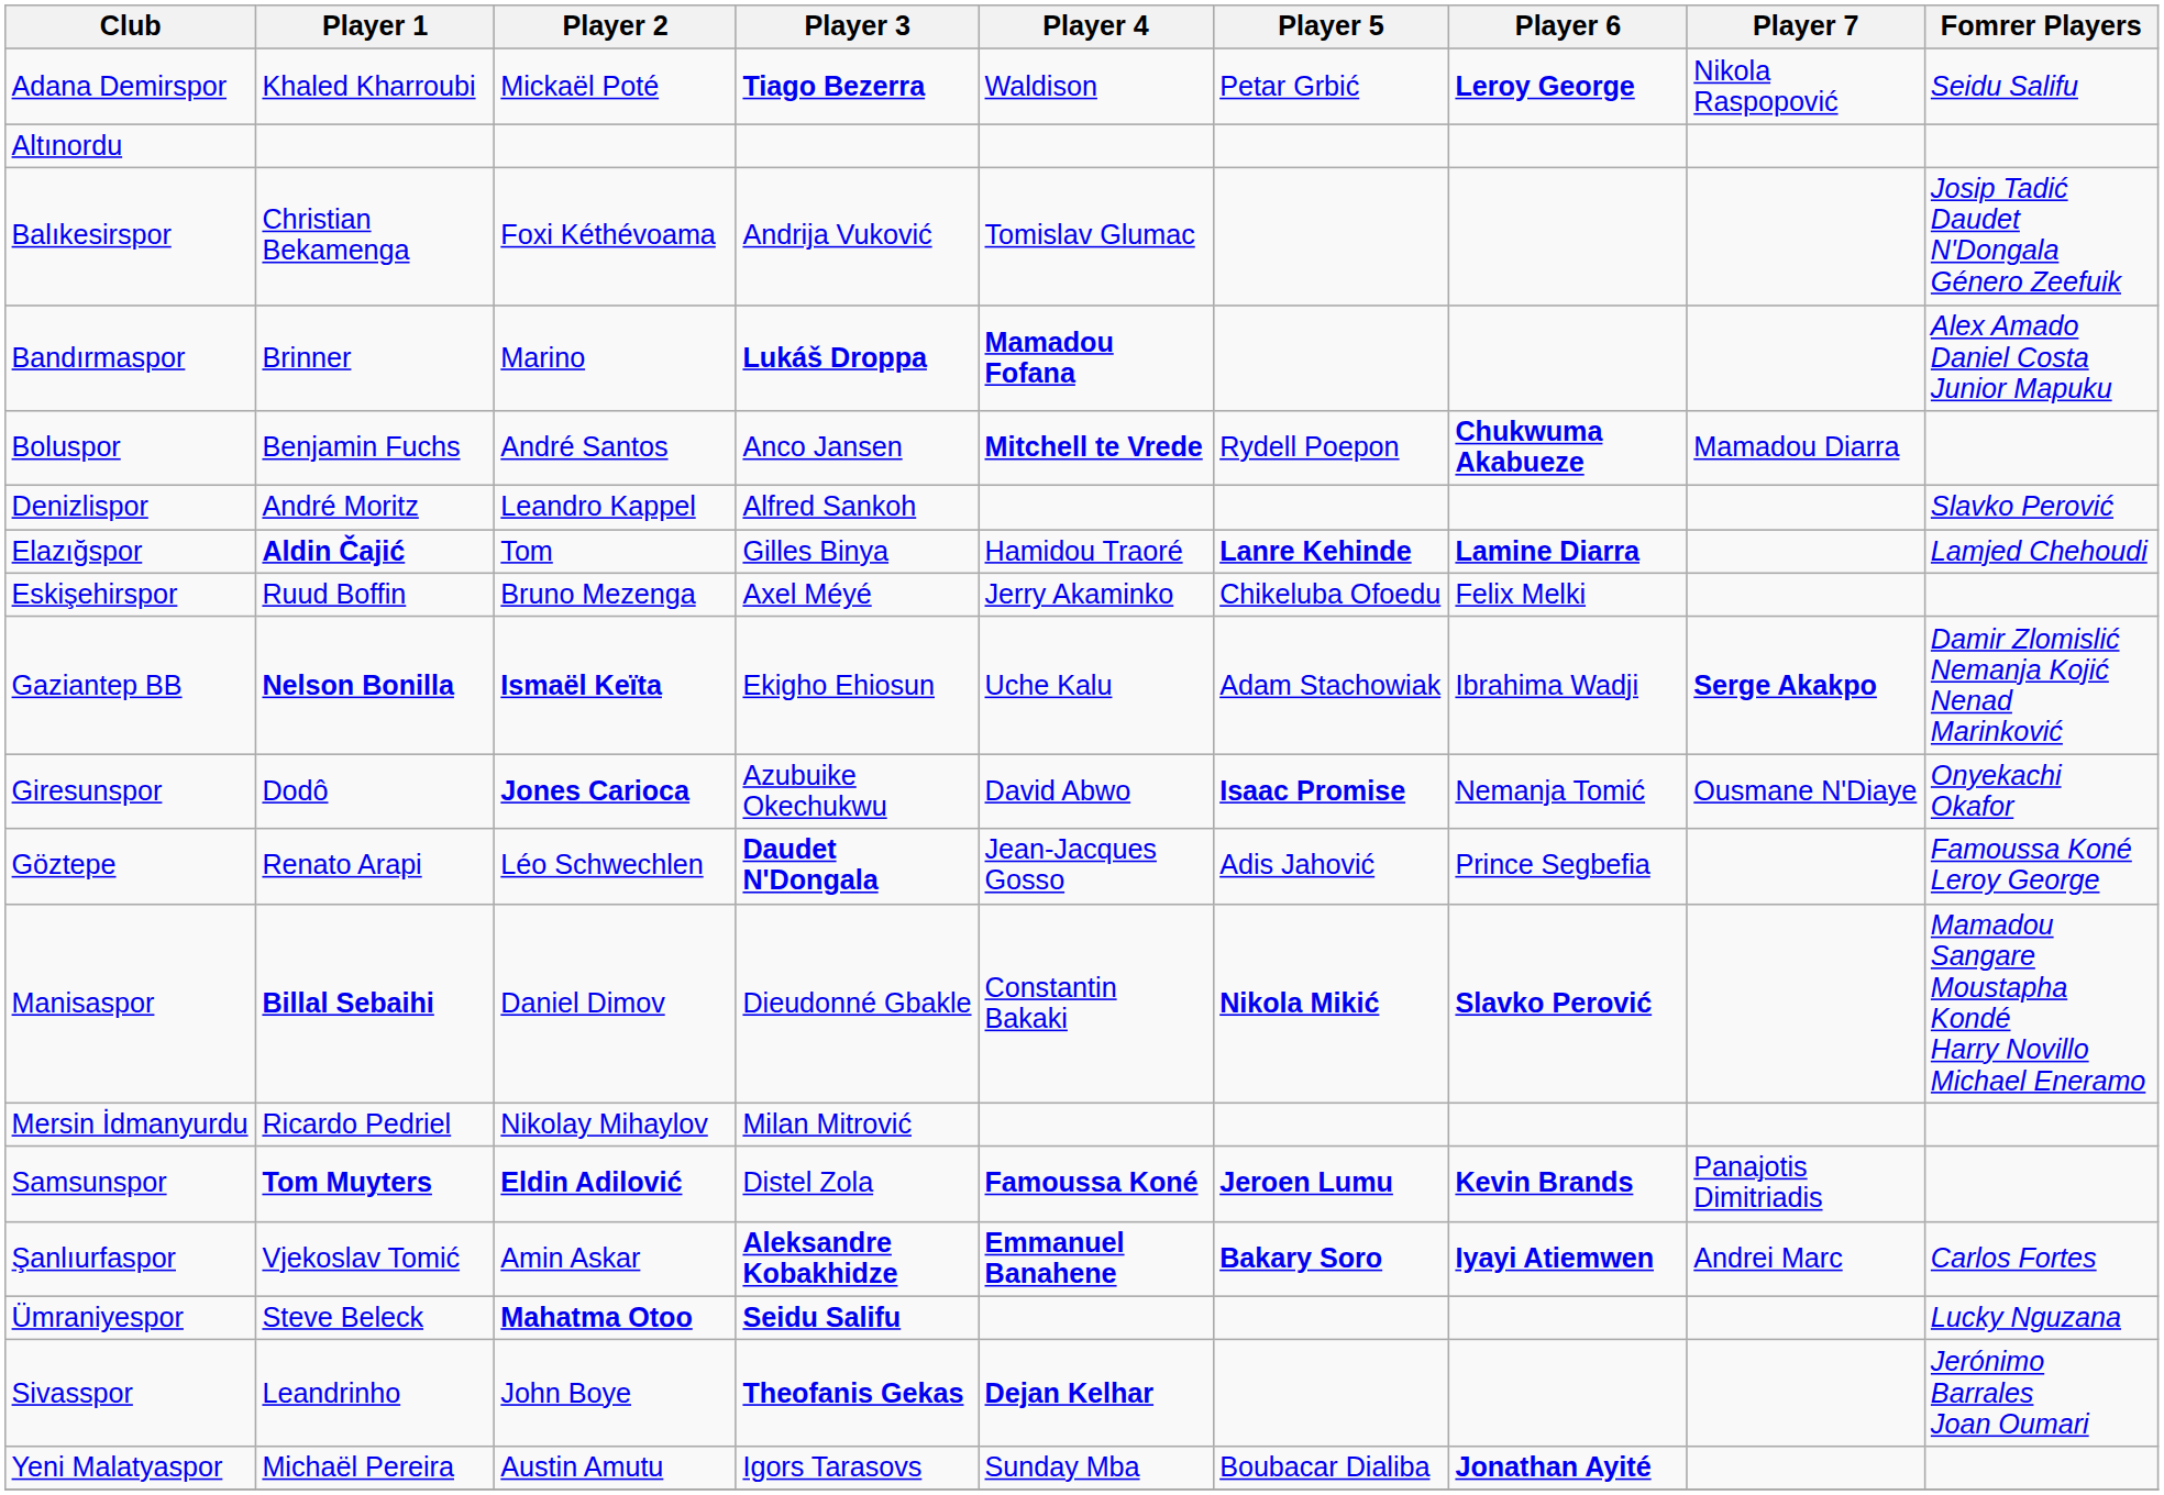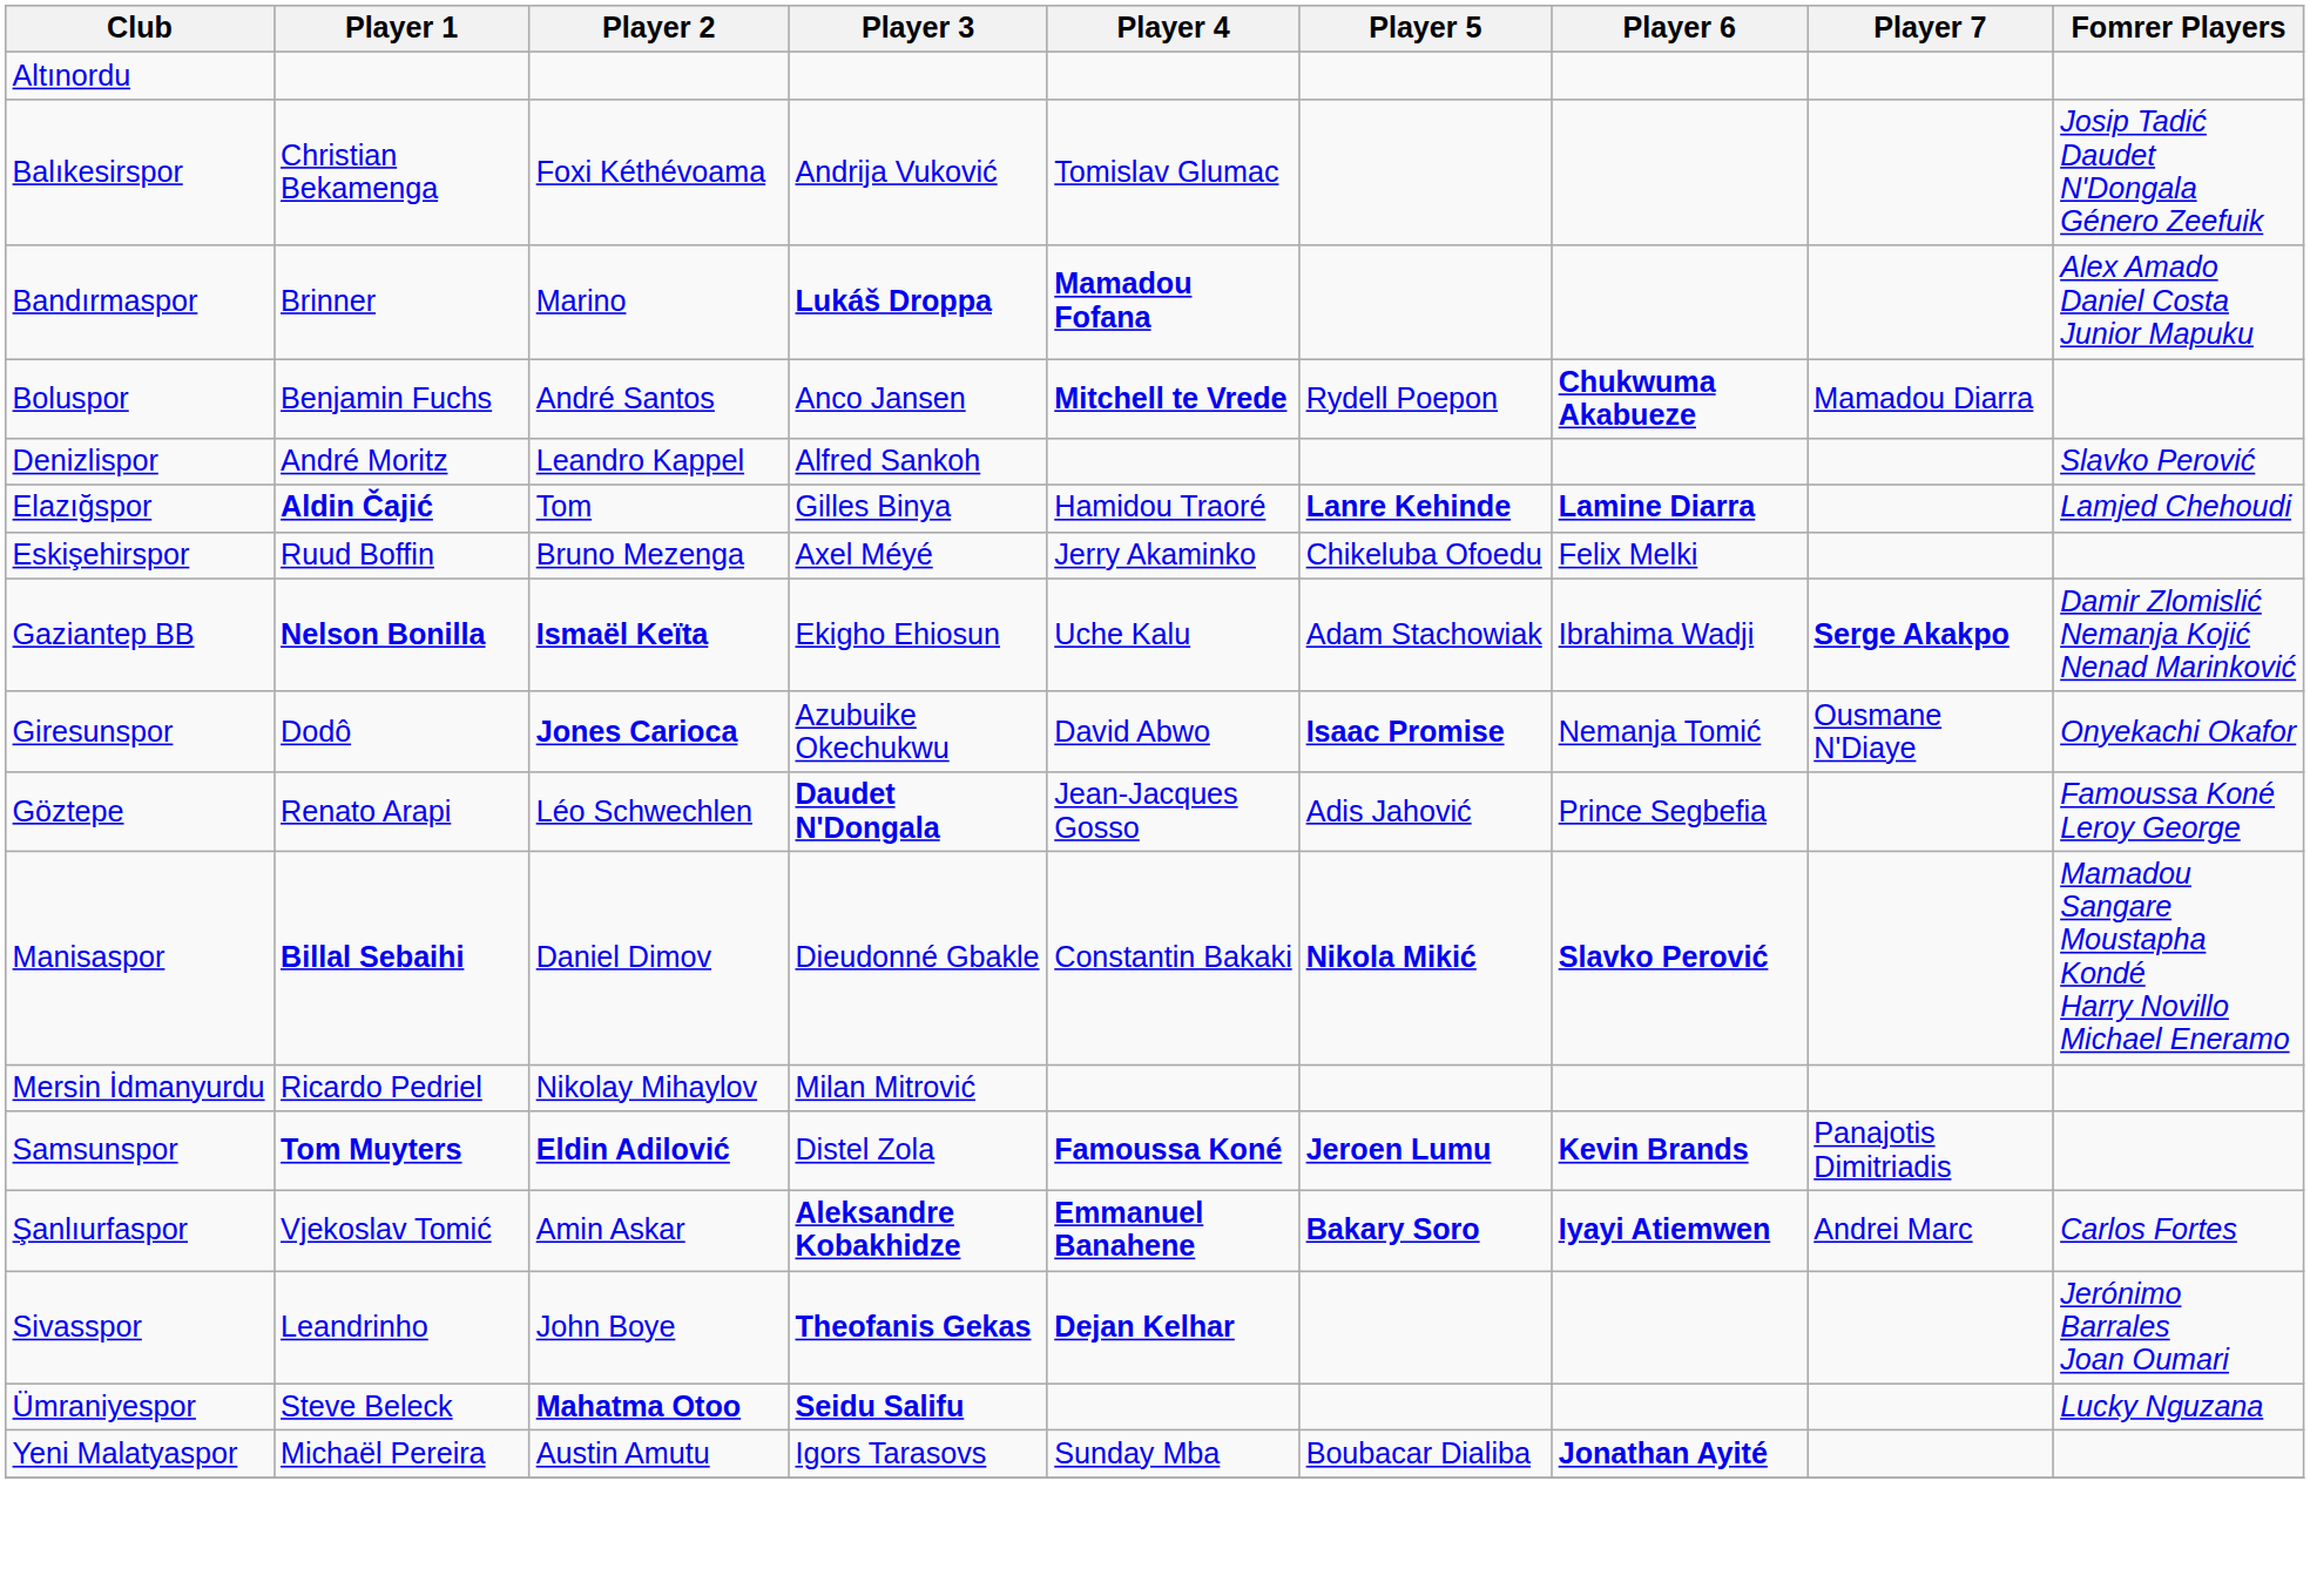- row: Adana Demirspor | Khaled Kharroubi | Mickaël Poté | Tiago Bezerra | Waldison | Petar Grbić | Leroy George | Nikola Raspopović | Seidu Salifu
rows swapped: Sivasspor <-> Ümraniyespor
